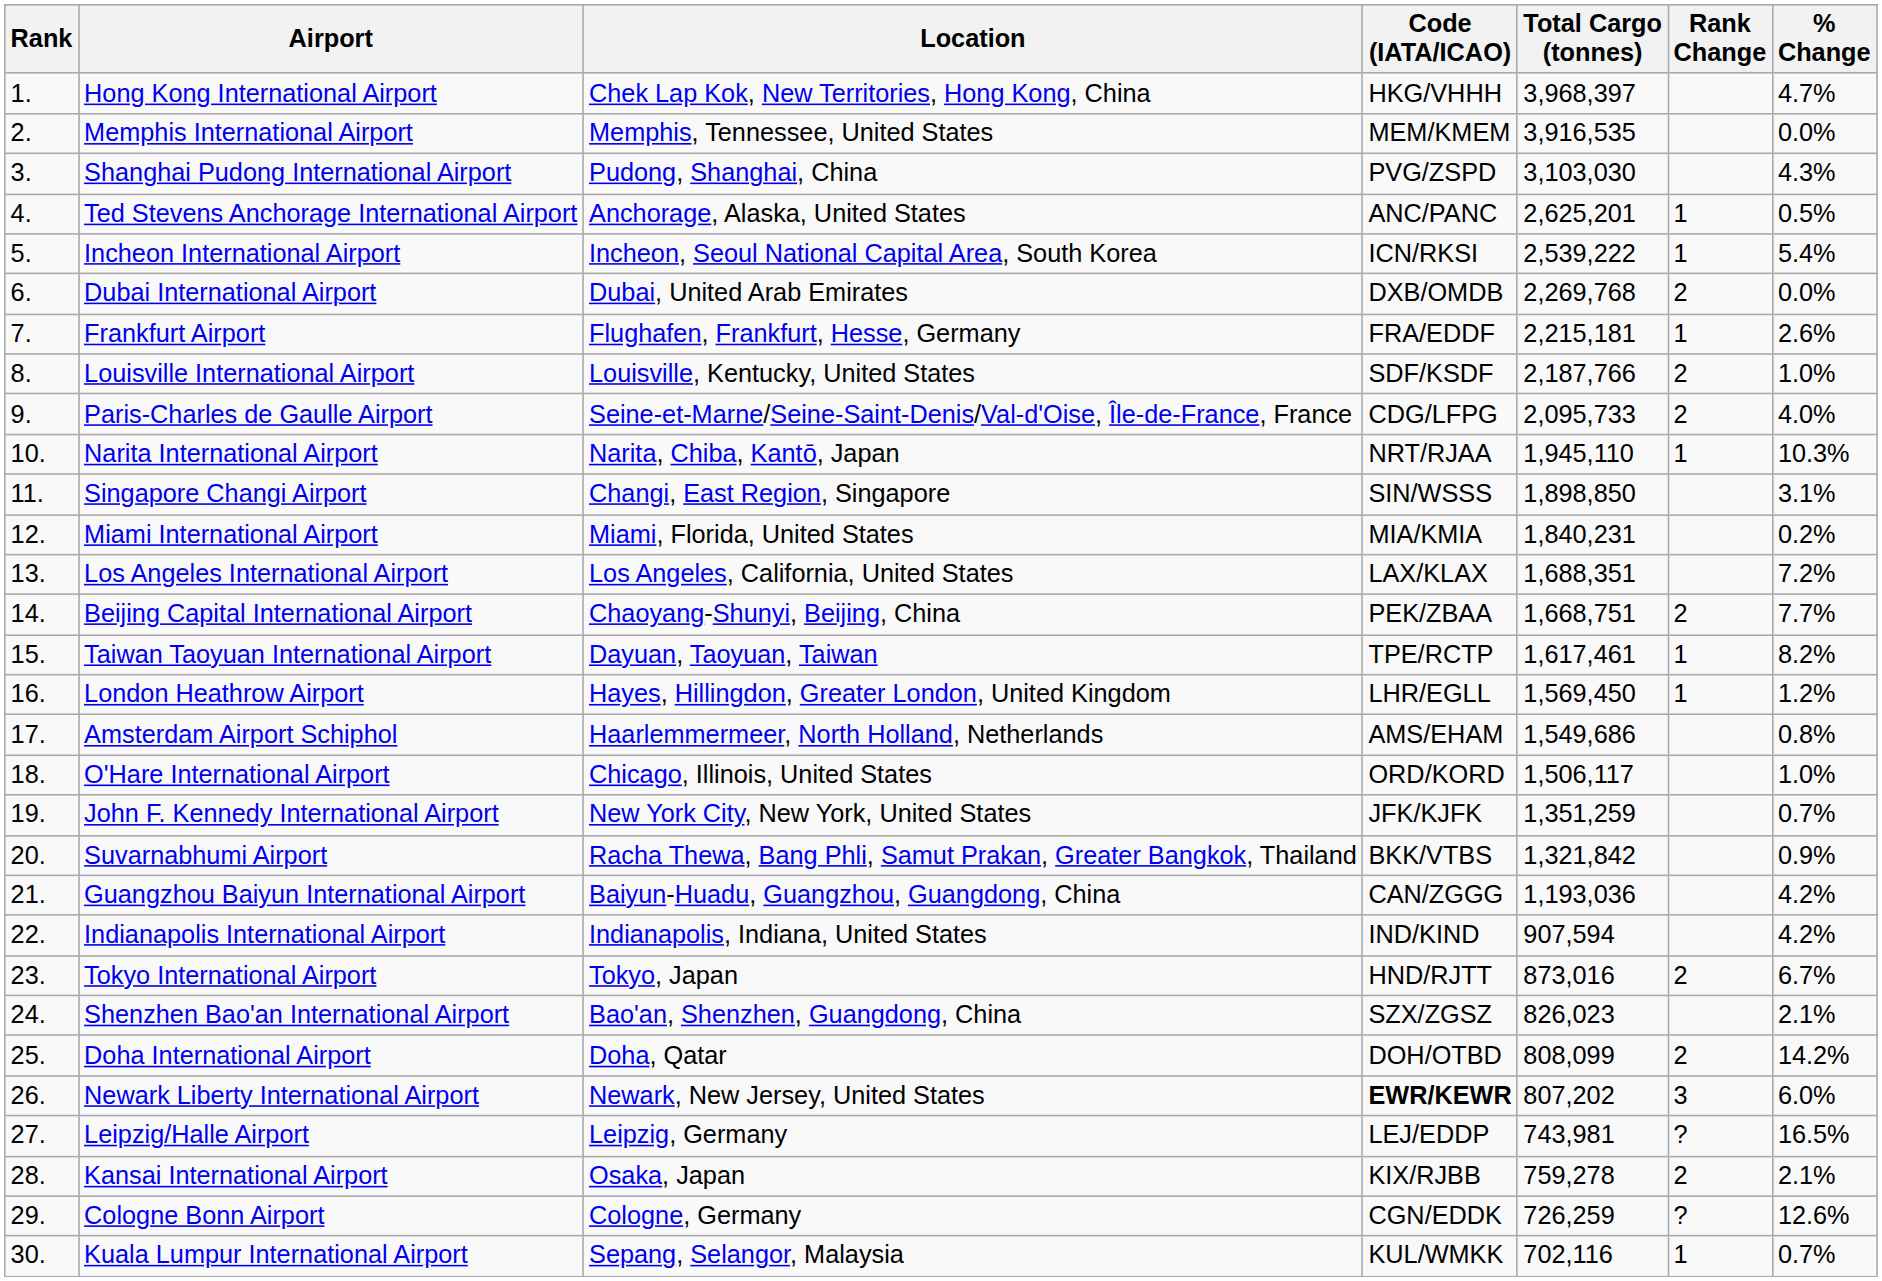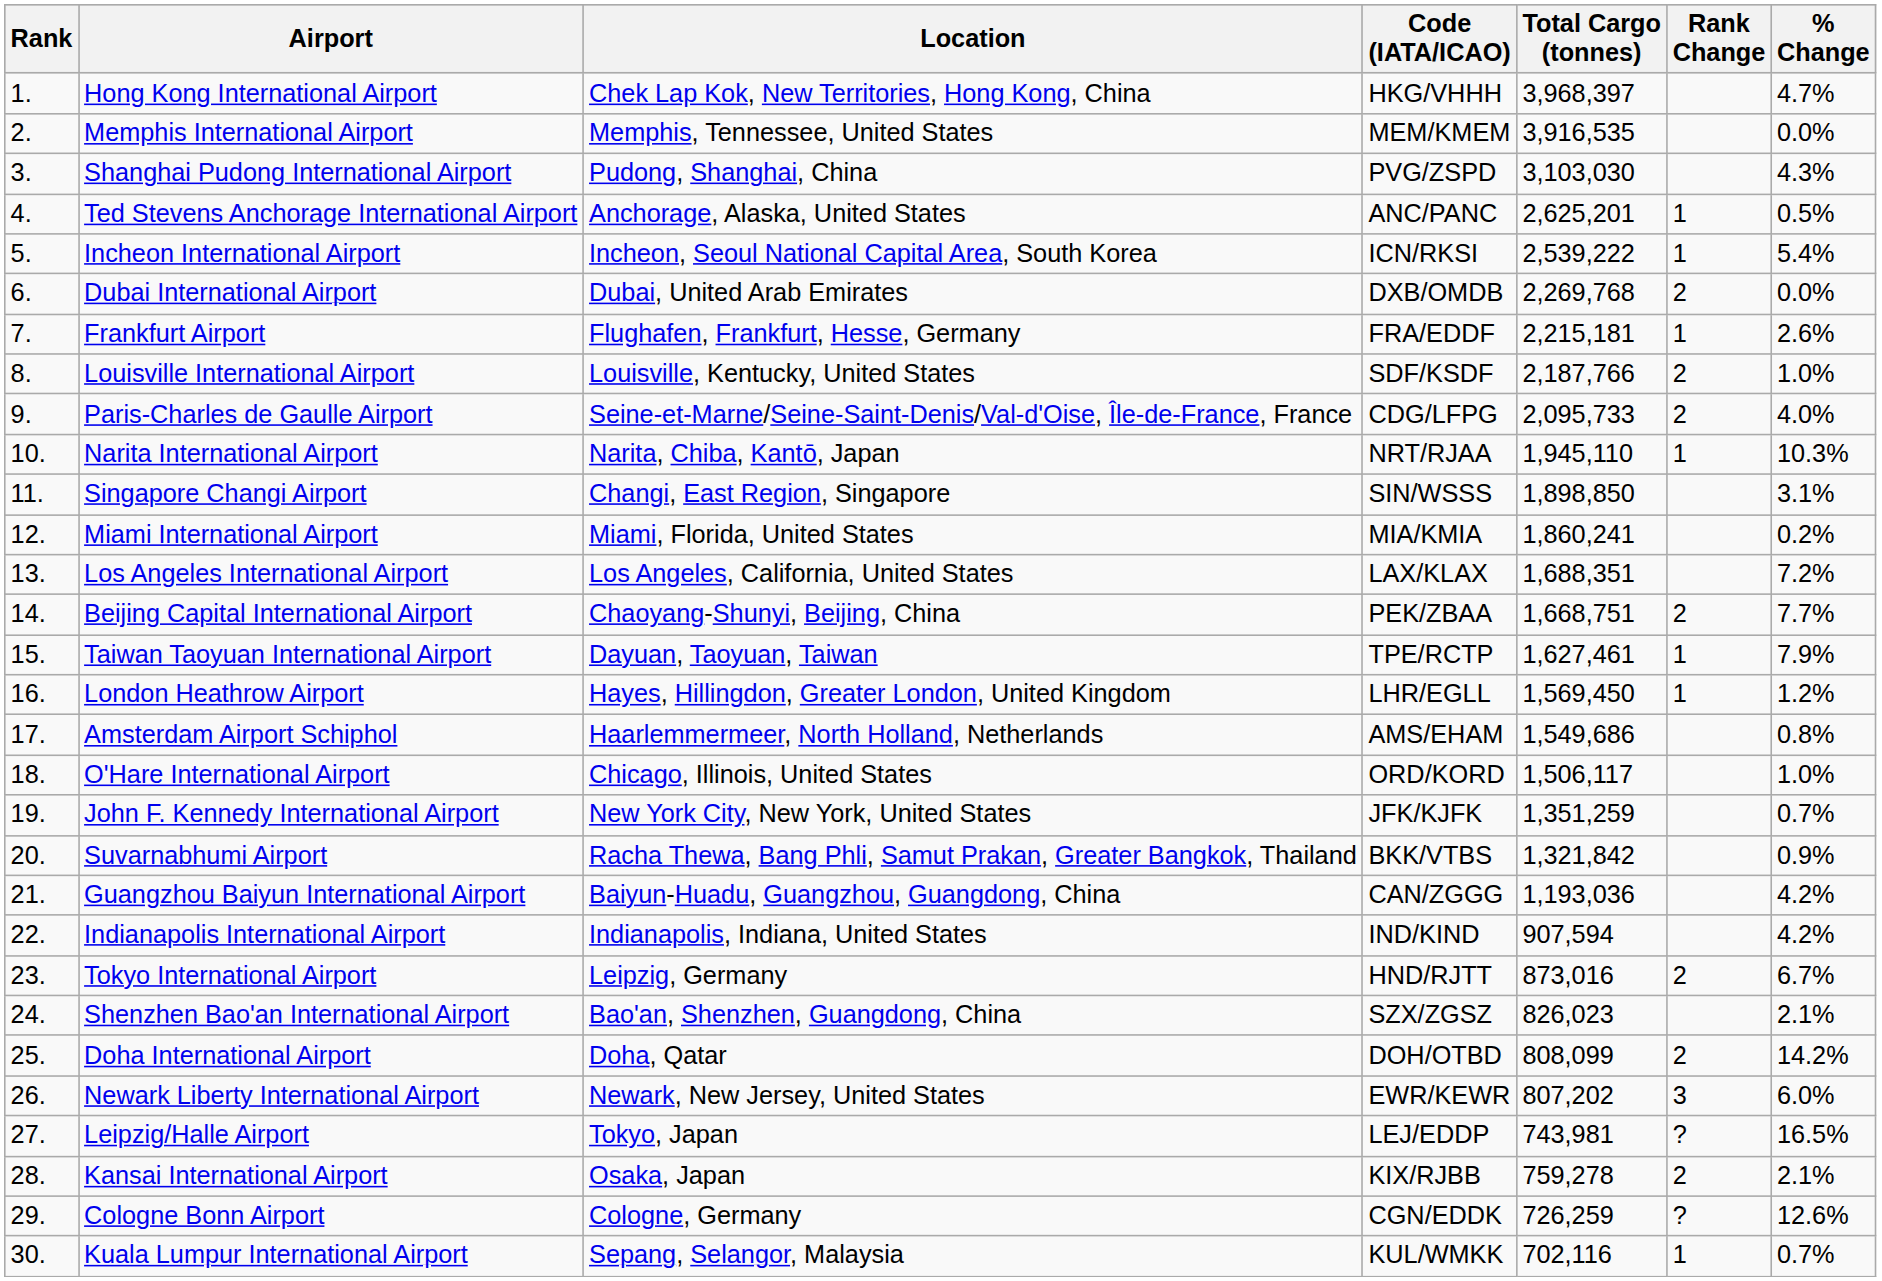Miami International Airport | Total Cargo (tonnes): 1,840,231 -> 1,860,241
Taiwan Taoyuan International Airport | Total Cargo (tonnes): 1,617,461 -> 1,627,461
Taiwan Taoyuan International Airport | % Change: 8.2% -> 7.9%
Tokyo International Airport | Location: Tokyo, Japan -> Leipzig, Germany
Newark Liberty International Airport | Code (IATA/ICAO): bold -> normal
Leipzig/Halle Airport | Location: Leipzig, Germany -> Tokyo, Japan
